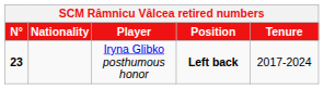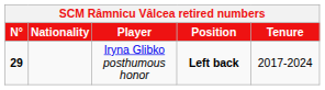Iryna Glibko posthumous honor | N°: 23 -> 29
